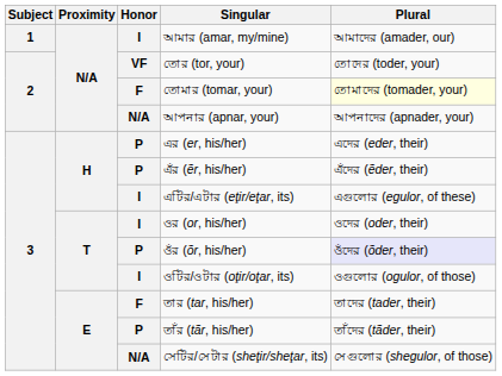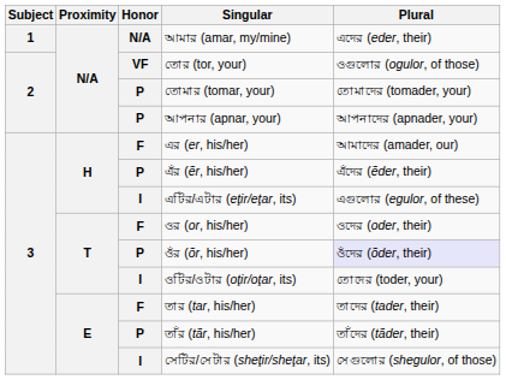আমার (amar, my/mine) | Honor: I -> N/A
আমার (amar, my/mine) | Plural: আমাদের (amader, our) -> এদের (eder, their)
তোর (tor, your) | Plural: তোদের (toder, your) -> ওগুলোর (ogulor, of those)
তোমার (tomar, your) | Honor: F -> P
তোমার (tomar, your) | Plural: lightyellow background -> no background
আপনার (apnar, your) | Honor: N/A -> P
এর (er, his/her) | Honor: P -> F
এর (er, his/her) | Plural: এদের (eder, their) -> আমাদের (amader, our)
ওর (or, his/her) | Honor: I -> F
ওটির/ওটার (oţir/oţar, its) | Plural: ওগুলোর (ogulor, of those) -> তোদের (toder, your)
সেটির/সেটার (sheţir/sheţar, its) | Honor: N/A -> I
